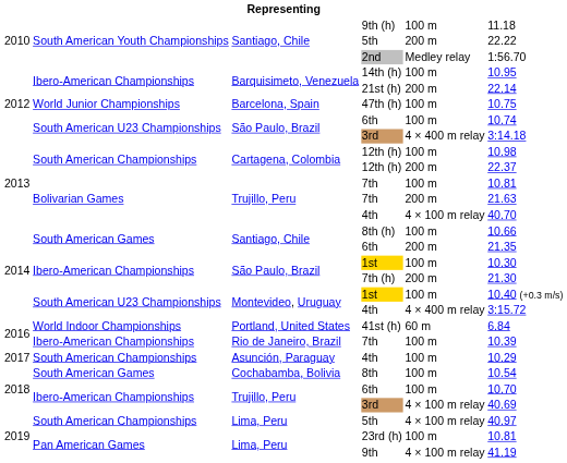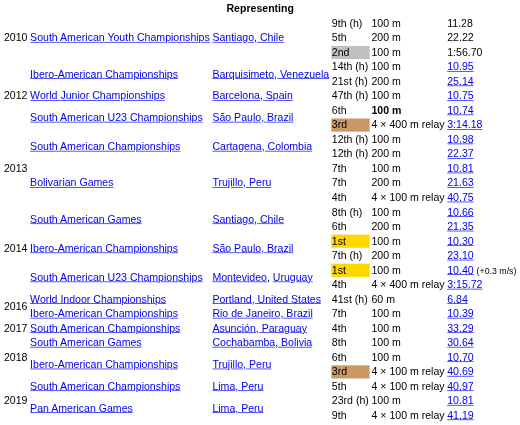9th (h) | column 6: 11.18 -> 11.28
2nd | column 5: Medley relay -> 100 m
21st (h) | column 6: 22.14 -> 25.14
São Paulo, Brazil / 6th | column 5: normal -> bold
Trujillo, Peru / 4th | column 6: 40.70 -> 40.75
7th (h) | column 6: 21.30 -> 23.10
Asunción, Paraguay / 4th | column 6: 10.29 -> 33.29
8th | column 6: 10.54 -> 30.64
